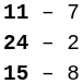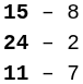rows swapped: 11 – 7 <-> 15 – 8
